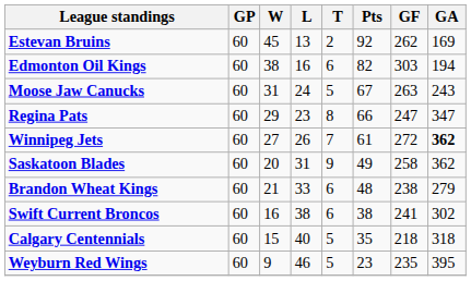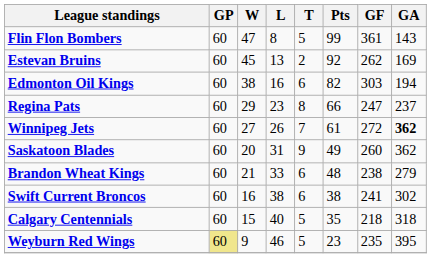+ row: Flin Flon Bombers | 60 | 47 | 8 | 5 | 99 | 361 | 143
- row: Moose Jaw Canucks | 60 | 31 | 24 | 5 | 67 | 263 | 243
Regina Pats | GA: 347 -> 237
Saskatoon Blades | GF: 258 -> 260
Weyburn Red Wings | GP: no background -> khaki background
